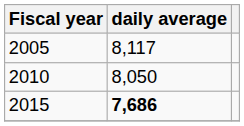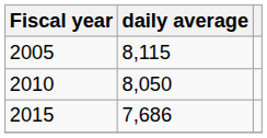2005 | daily average: 8,117 -> 8,115
2015 | daily average: bold -> normal
